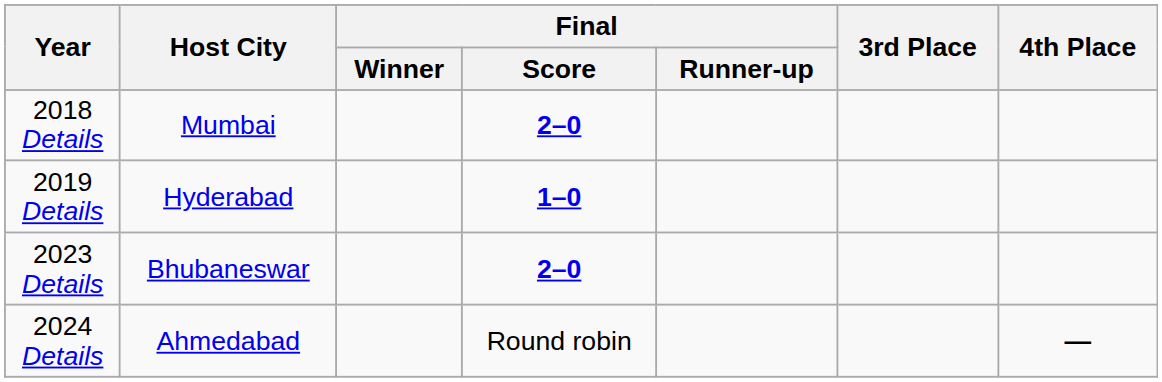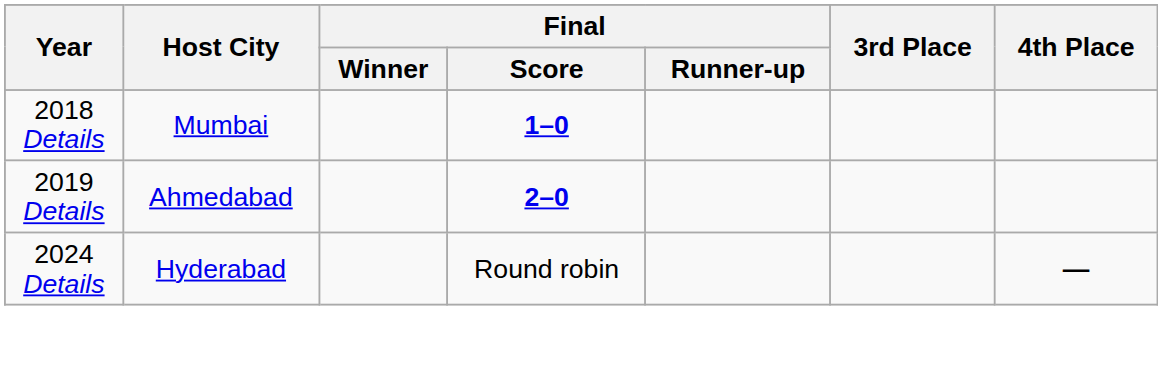2018 Details | Final / Score: 2–0 -> 1–0
2019 Details | Host City: Hyderabad -> Ahmedabad
2019 Details | Final / Score: 1–0 -> 2–0
- row: 2023 Details | Bhubaneswar | 2–0
2024 Details | Host City: Ahmedabad -> Hyderabad
